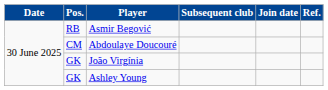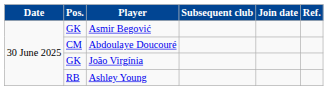Asmir Begović | Pos.: RB -> GK
Ashley Young | Pos.: GK -> RB
